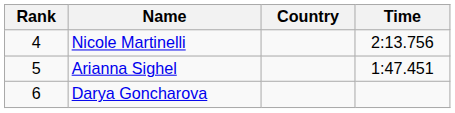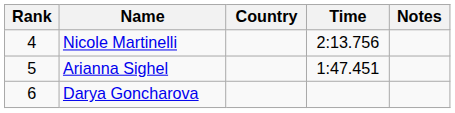+ column: Notes
